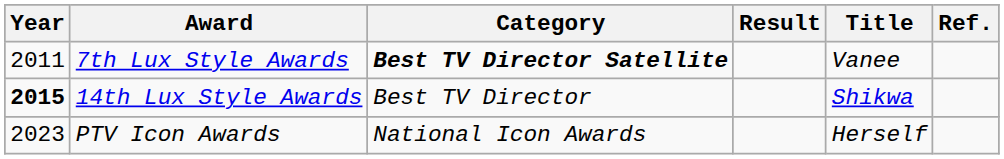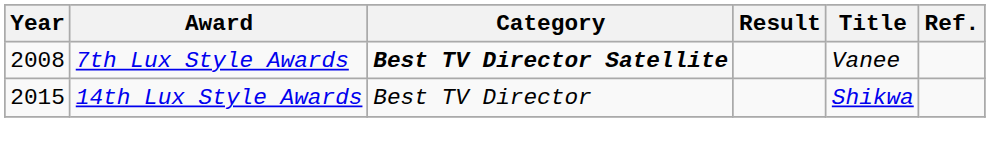7th Lux Style Awards | Year: 2011 -> 2008
14th Lux Style Awards | Year: bold -> normal
- row: 2023 | PTV Icon Awards | National Icon Awards | Herself
